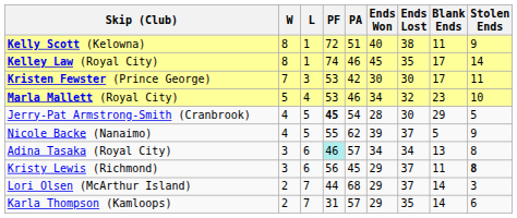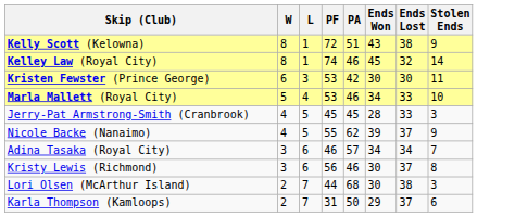- column: Blank Ends | 11 | 17 | 17 | 23 | 29 | 5 | 13 | 11 | 14 | 14
Kelly Scott (Kelowna) | Ends Won: 40 -> 43
Kelley Law (Royal City) | Ends Lost: 35 -> 32
Kristen Fewster (Prince George) | W: 7 -> 6
Marla Mallett (Royal City) | Ends Lost: 32 -> 33
Jerry-Pat Armstrong-Smith (Cranbrook) | PF: bold -> normal
Jerry-Pat Armstrong-Smith (Cranbrook) | PA: 54 -> 45
Jerry-Pat Armstrong-Smith (Cranbrook) | Ends Lost: 30 -> 33
Jerry-Pat Armstrong-Smith (Cranbrook) | Stolen Ends: 5 -> 3
Adina Tasaka (Royal City) | PF: paleturquoise background -> no background
Adina Tasaka (Royal City) | Stolen Ends: 8 -> 7
Kristy Lewis (Richmond) | PA: 45 -> 46
Kristy Lewis (Richmond) | Ends Won: 29 -> 30
Kristy Lewis (Richmond) | Stolen Ends: bold -> normal
Lori Olsen (McArthur Island) | Ends Won: 29 -> 30
Lori Olsen (McArthur Island) | Ends Lost: 37 -> 38
Karla Thompson (Kamloops) | PA: 57 -> 50
Karla Thompson (Kamloops) | Ends Lost: 35 -> 37
